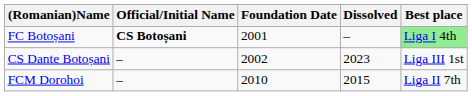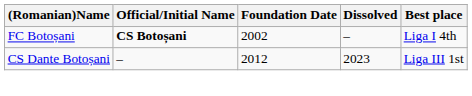FC Botoșani | Foundation Date: 2001 -> 2002
FC Botoșani | Best place: lightgreen background -> no background
CS Dante Botoșani | Foundation Date: 2002 -> 2012
- row: FCM Dorohoi | – | 2010 | 2015 | Liga II 7th
